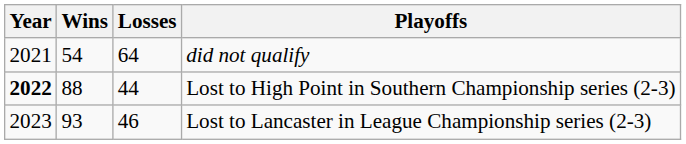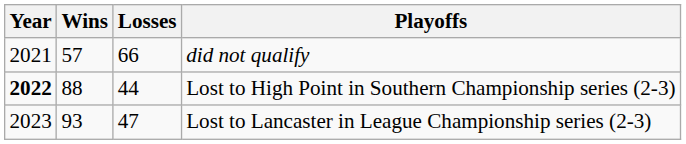did not qualify | Wins: 54 -> 57
did not qualify | Losses: 64 -> 66
Lost to Lancaster in League Championship series (2-3) | Losses: 46 -> 47
